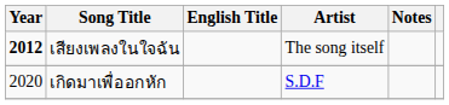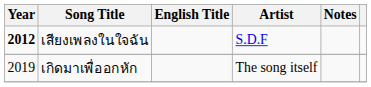เสียงเพลงในใจฉัน | Artist: The song itself -> S.D.F
เกิดมาเพื่ออกหัก | Year: 2020 -> 2019
เกิดมาเพื่ออกหัก | Artist: S.D.F -> The song itself
